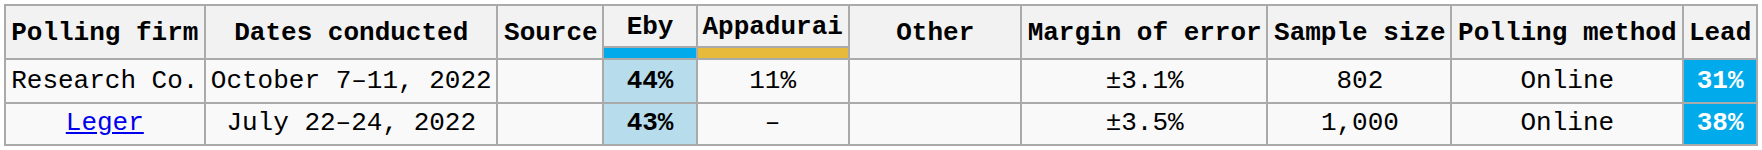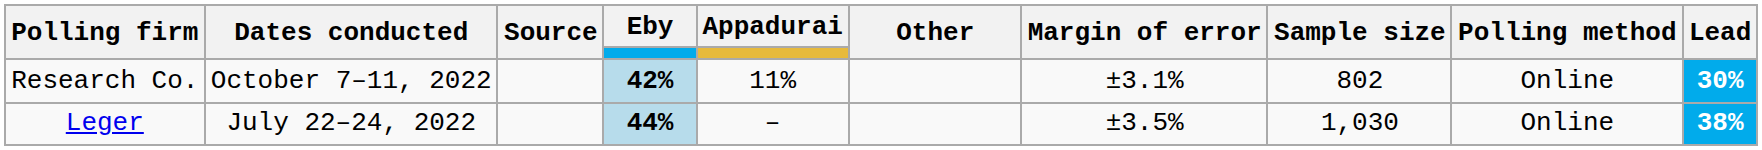Research Co. | Eby: 44% -> 42%
Research Co. | Lead: 31% -> 30%
Leger | Eby: 43% -> 44%
Leger | Sample size: 1,000 -> 1,030
